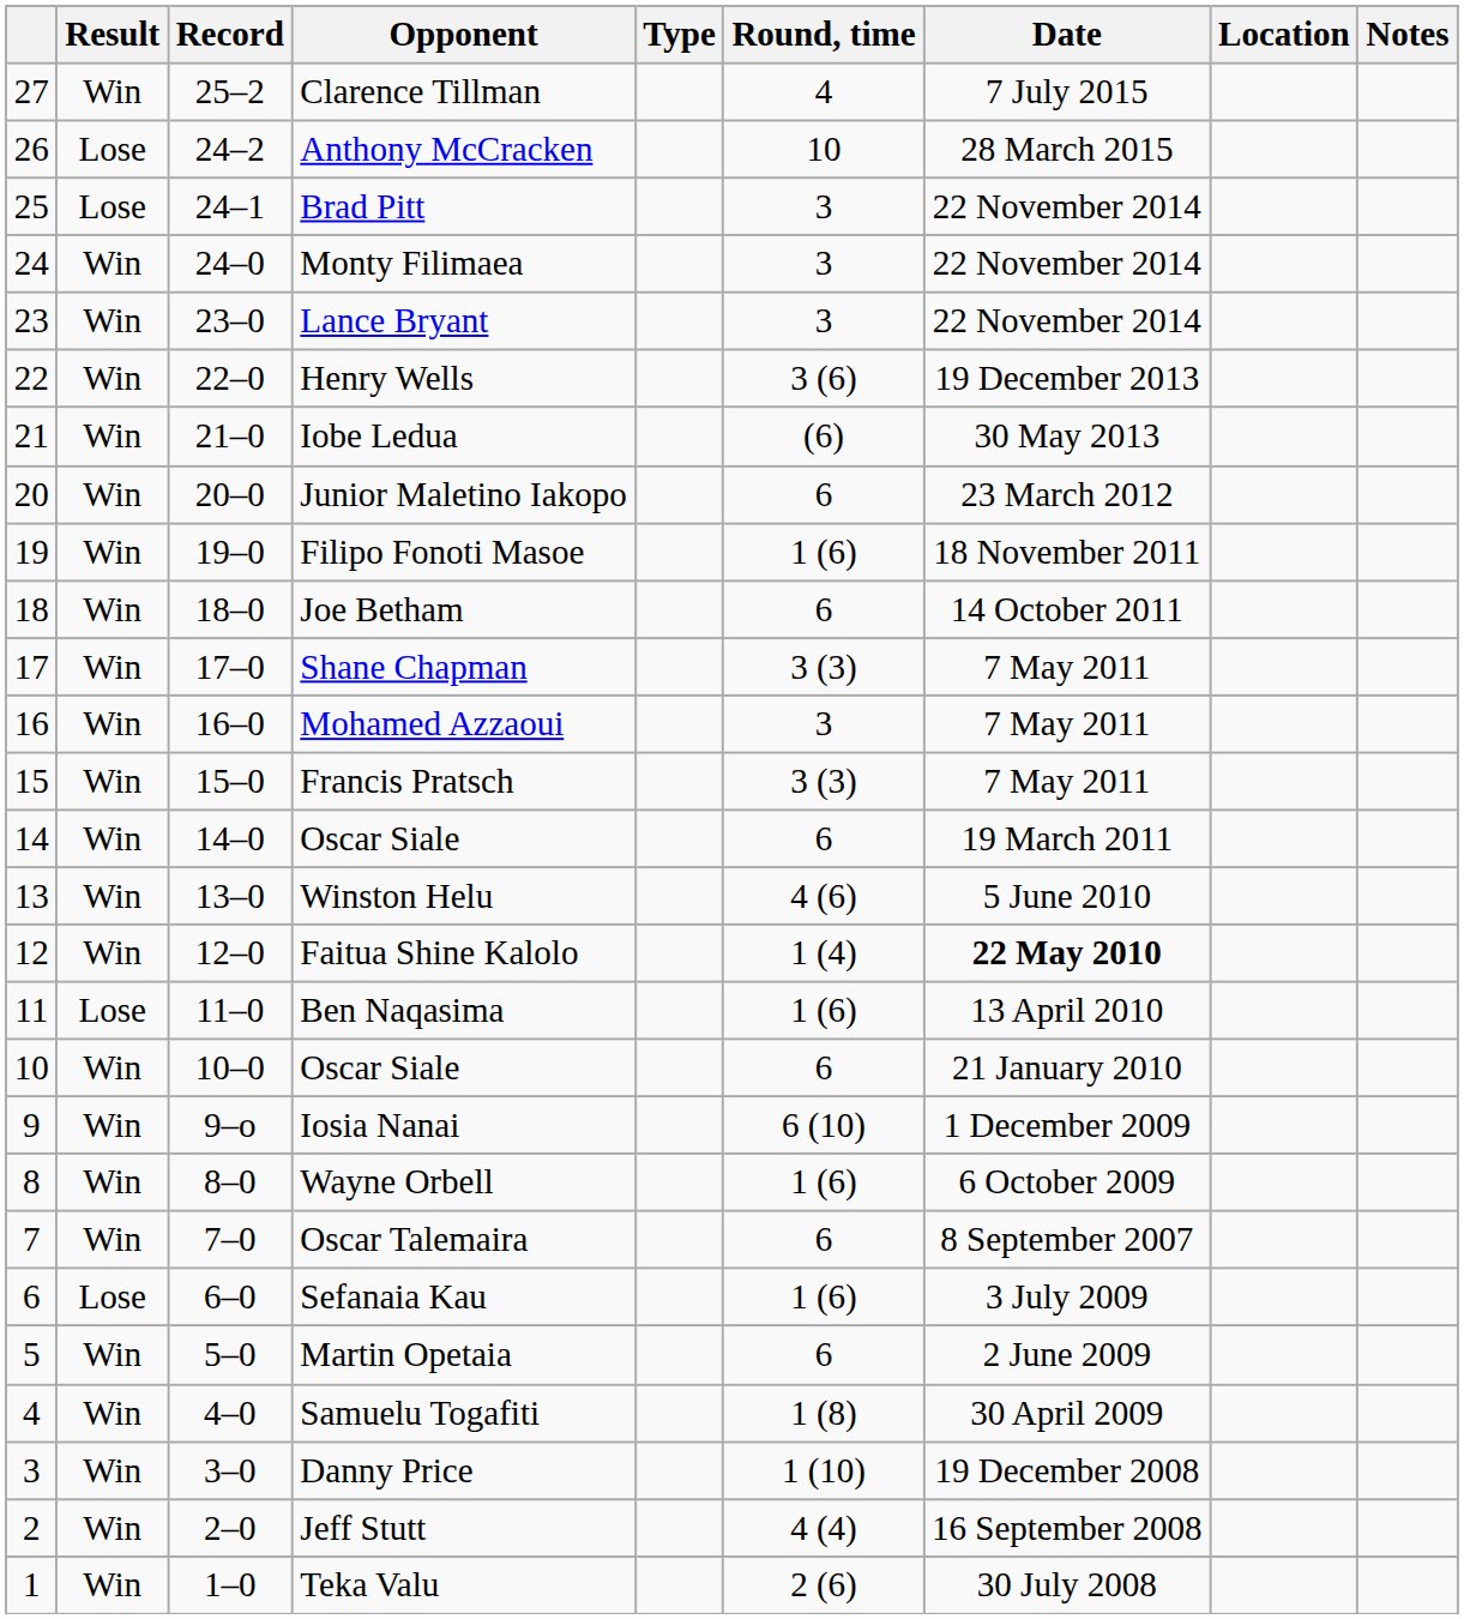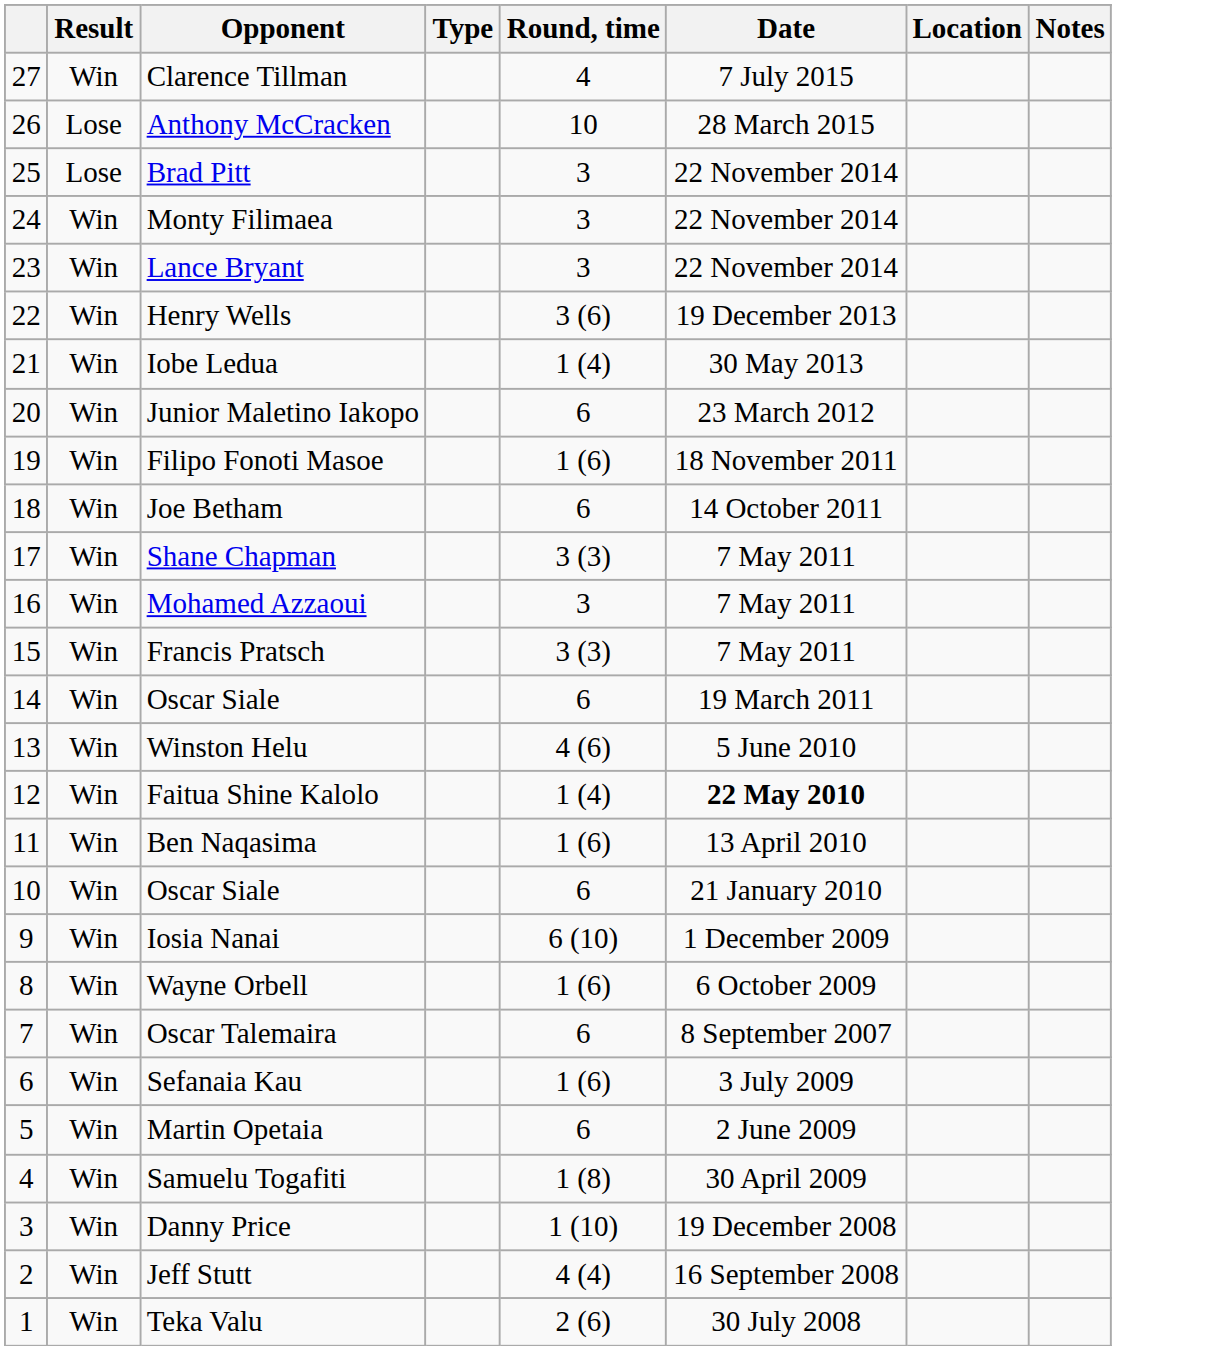- column: Record | 25–2 | 24–2 | 24–1 | 24–0 | 23–0 | 22–0 | 21–0 | 20–0 | 19–0 | 18–0 | 17–0 | 16–0 | 15–0 | 14–0 | 13–0 | 12–0 | 11–0 | 10–0 | 9–o | 8–0 | 7–0 | 6–0 | 5–0 | 4–0 | 3–0 | 2–0 | 1–0
Iobe Ledua | Round, time: (6) -> 1 (4)
Ben Naqasima | Result: Lose -> Win
Sefanaia Kau | Result: Lose -> Win
